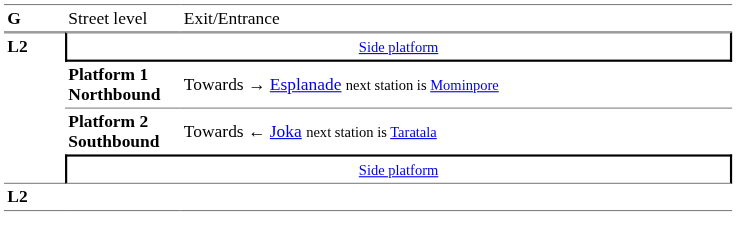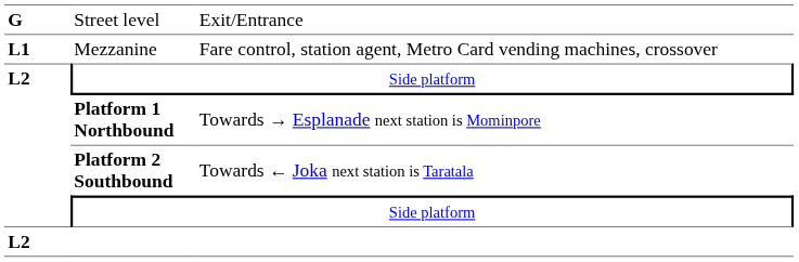+ row: L1 | Mezzanine | Fare control, station agent, Metro Card vending machines, crossover
